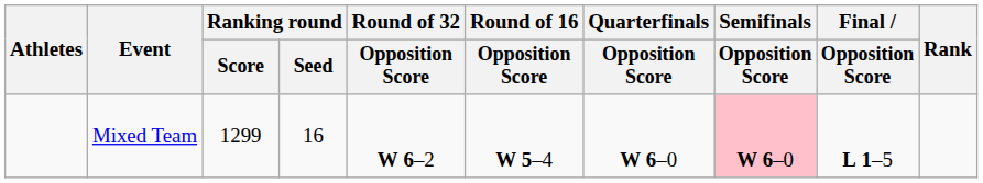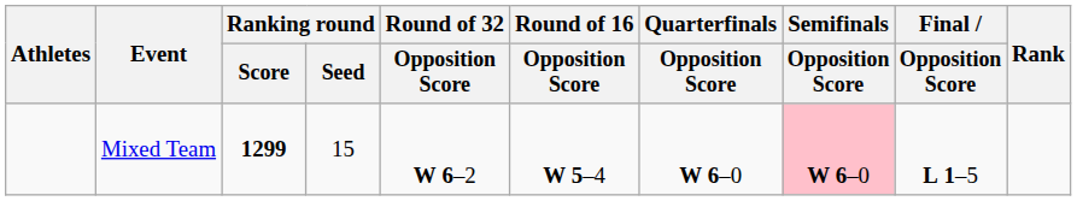Mixed Team | Ranking round / Score: normal -> bold
Mixed Team | Ranking round / Seed: 16 -> 15
